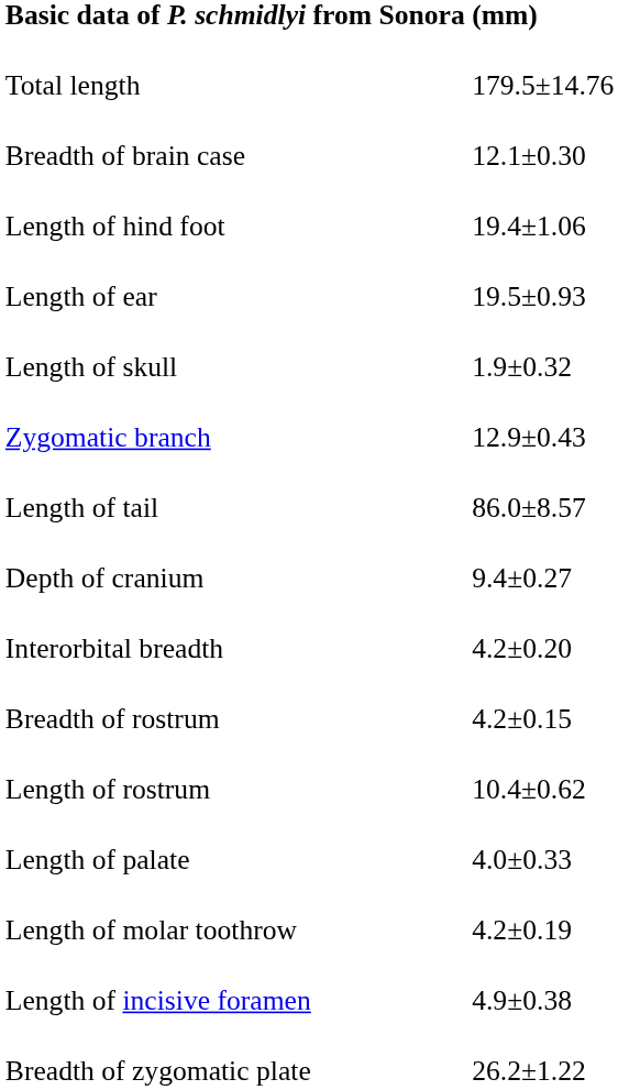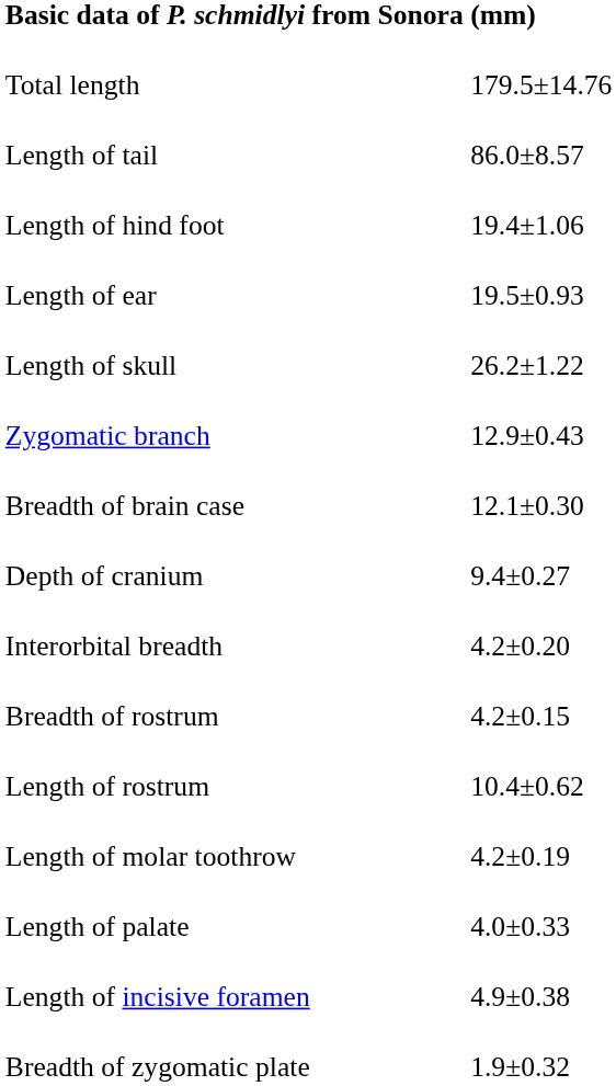rows swapped: Length of tail <-> Breadth of brain case
Length of skull | column 2: 1.9±0.32 -> 26.2±1.22
rows swapped: Length of palate <-> Length of molar toothrow
Breadth of zygomatic plate | column 2: 26.2±1.22 -> 1.9±0.32
